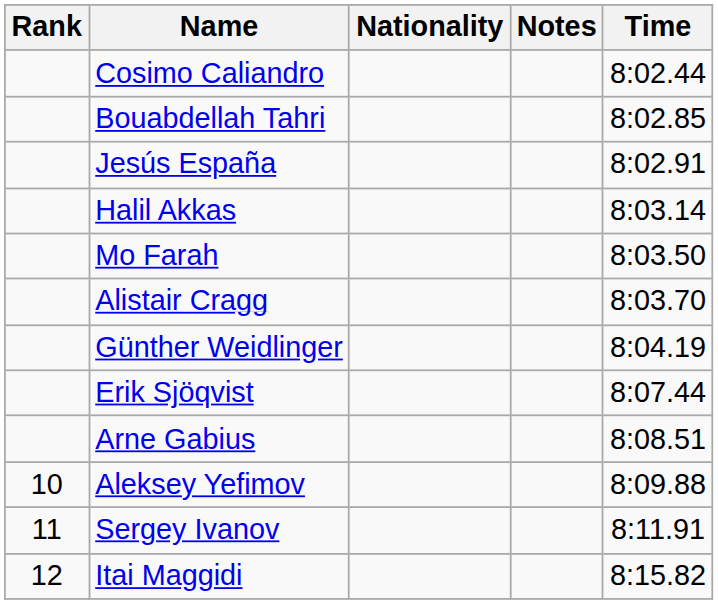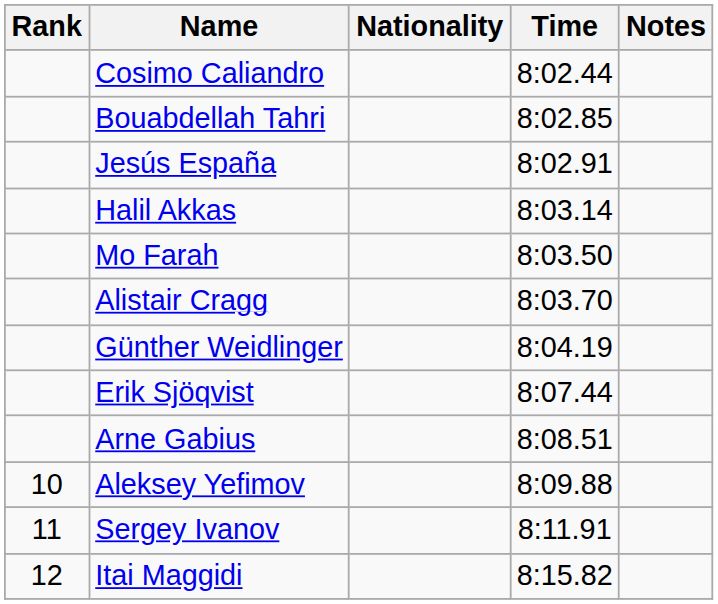columns swapped: Time <-> Notes
